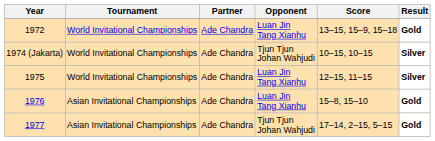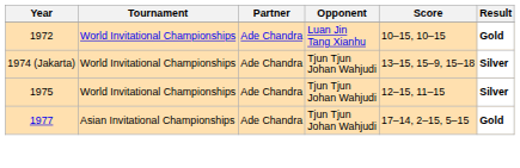1972 | Score: 13–15, 15–9, 15–18 -> 10–15, 10–15
1974 (Jakarta) | Score: 10–15, 10–15 -> 13–15, 15–9, 15–18
1975 | Opponent: Luan Jin Tang Xianhu -> Tjun Tjun Johan Wahjudi
- row: 1976 | Asian Invitational Championships | Ade Chandra | Luan Jin Tang Xianhu | 15–8, 15–10 | Gold
